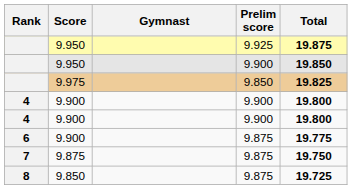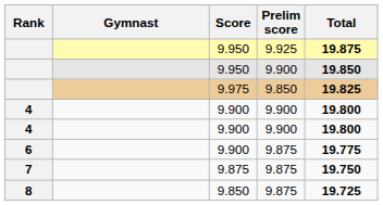columns swapped: Gymnast <-> Score
